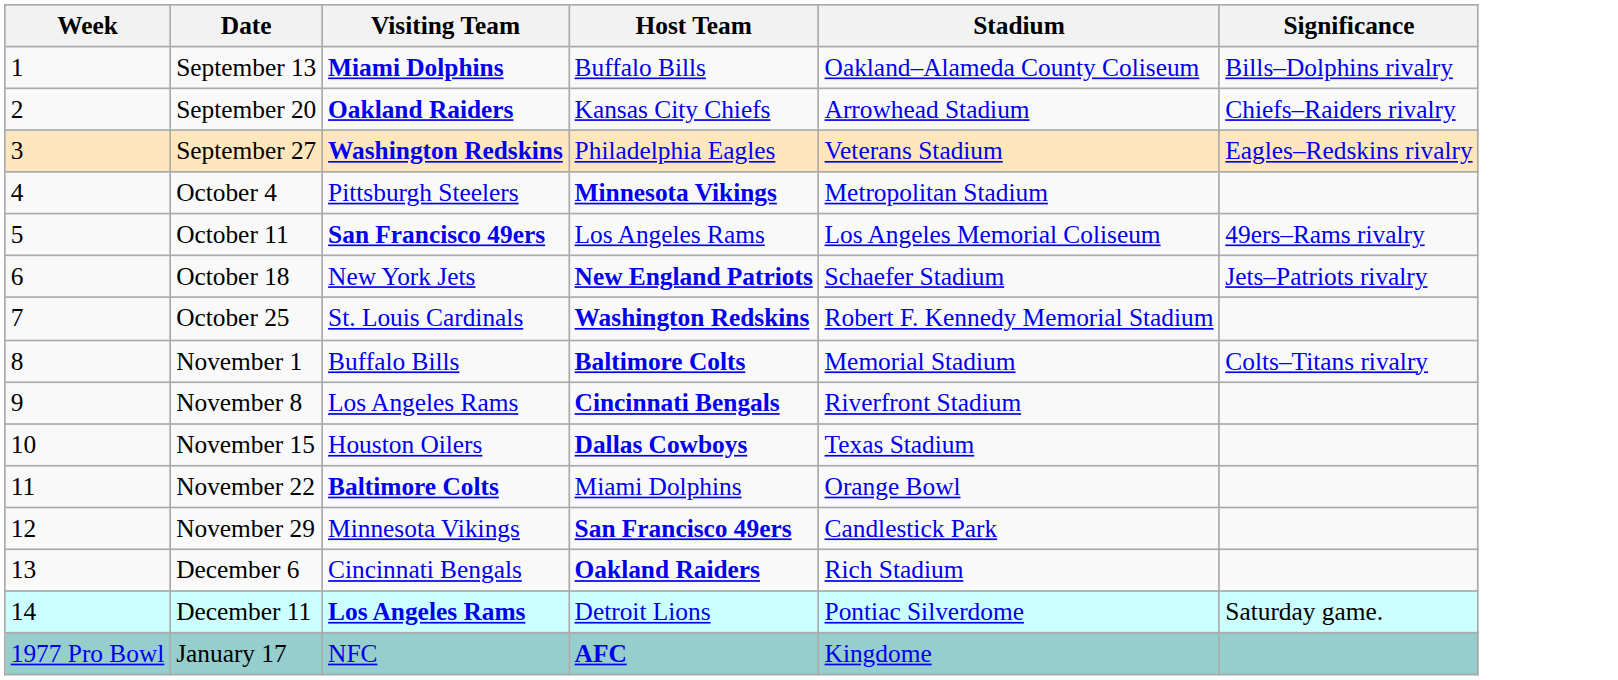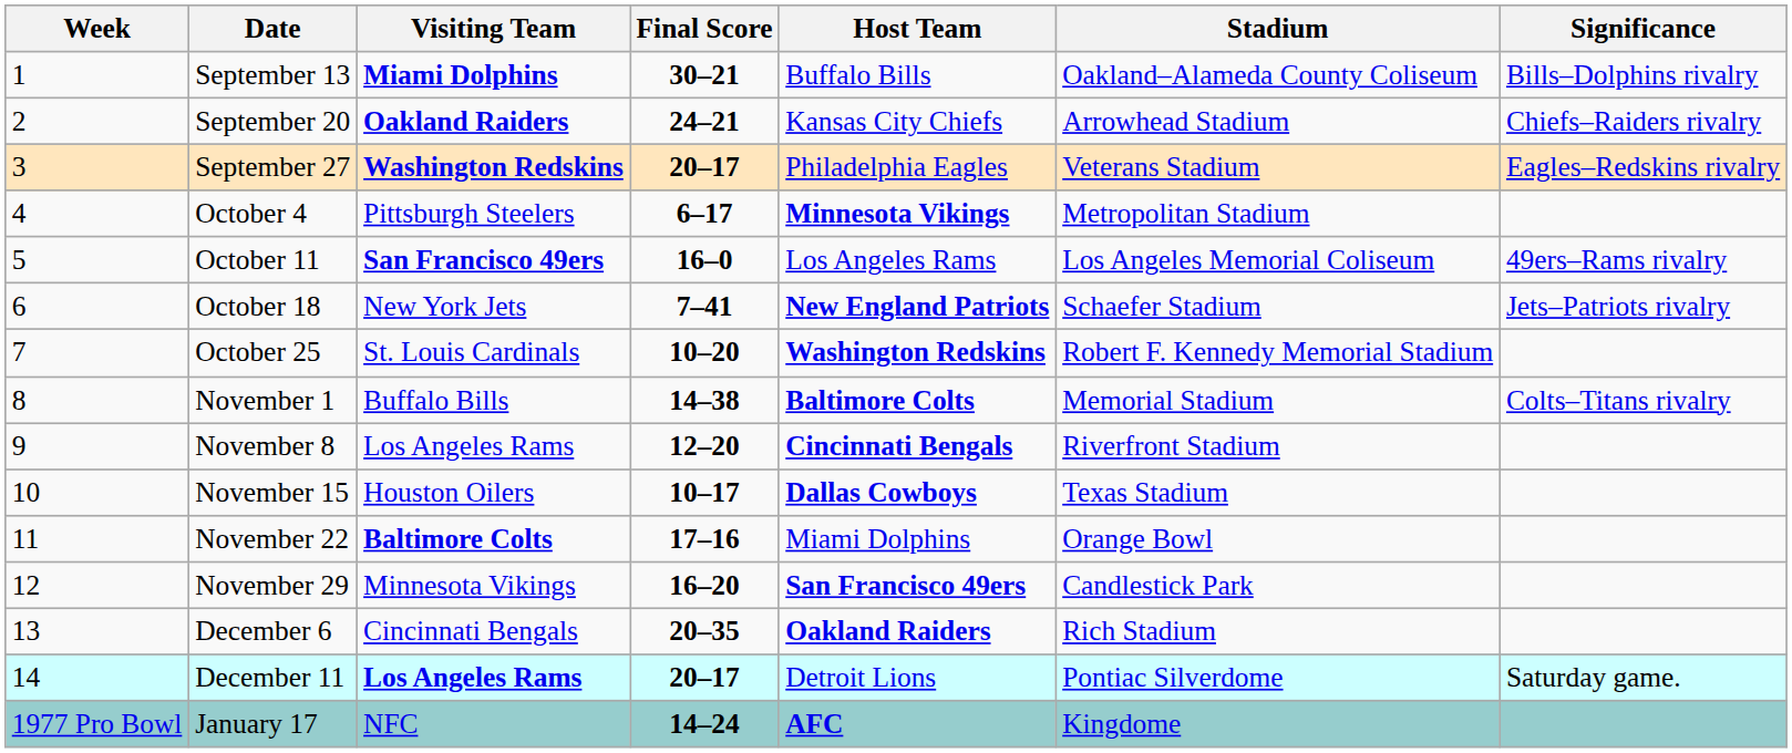+ column: Final Score | 30–21 | 24–21 | 20–17 | 6–17 | 16–0 | 7–41 | 10–20 | 14–38 | 12–20 | 10–17 | 17–16 | 16–20 | 20–35 | 20–17 | 14–24
